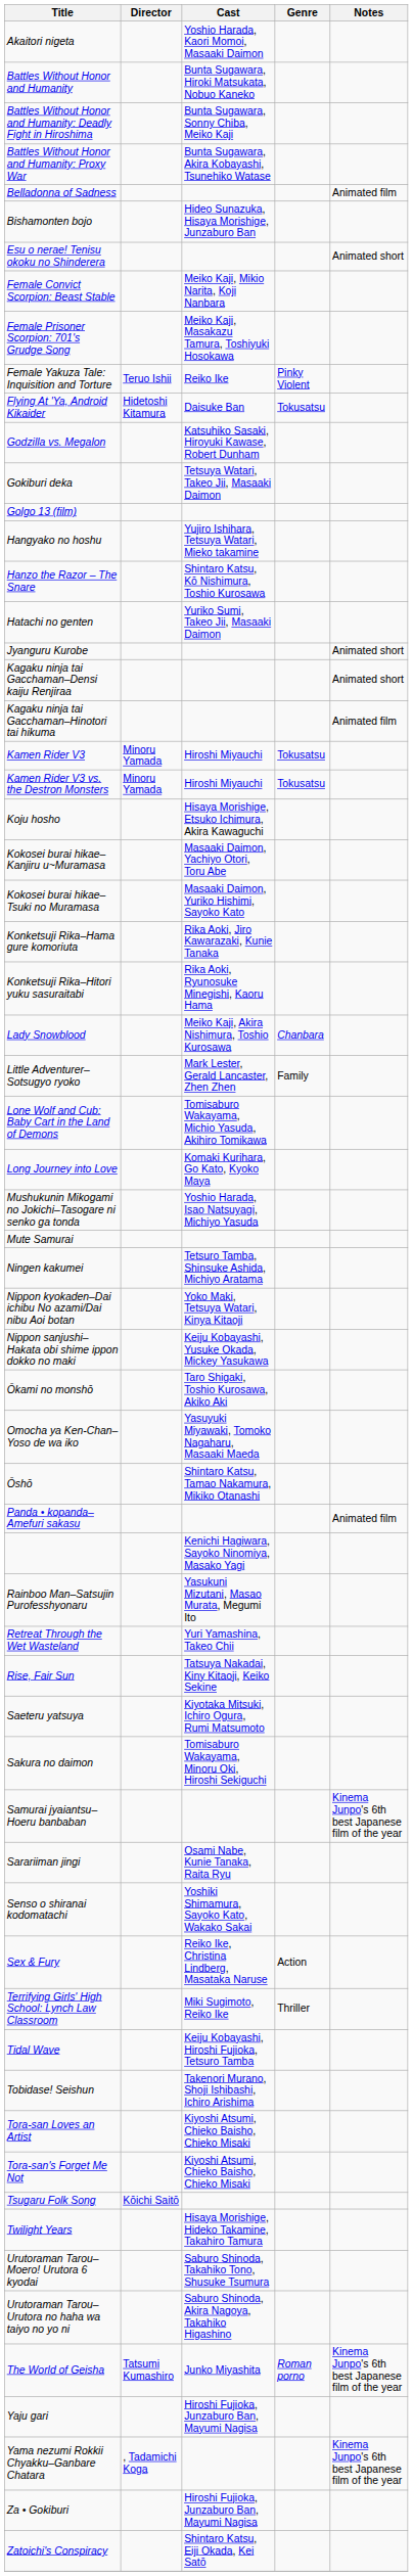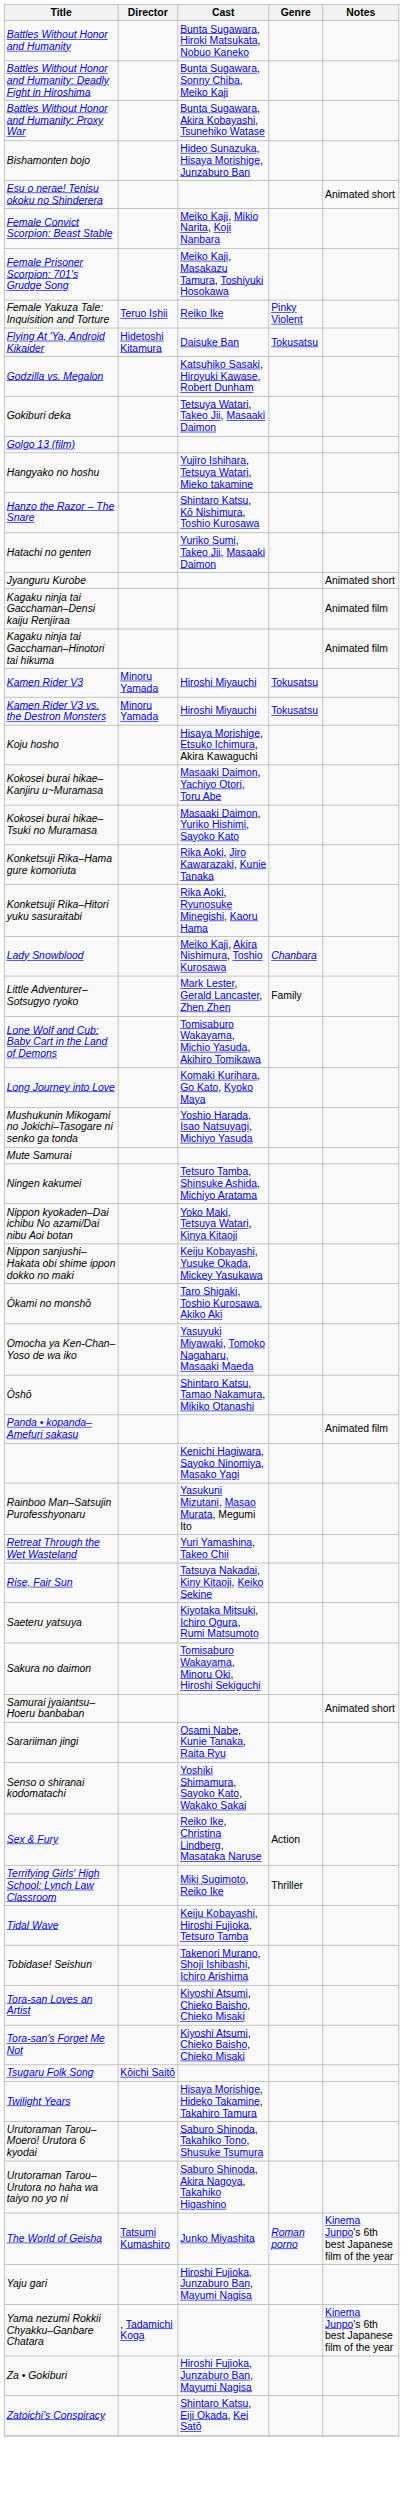- row: Akaitori nigeta | Yoshio Harada, Kaori Momoi, Masaaki Daimon
- row: Belladonna of Sadness | Animated film
Kagaku ninja tai Gacchaman–Densi kaiju Renjiraa | Notes: Animated short -> Animated film
Samurai jyaiantsu–Hoeru banbaban | Notes: Kinema Junpo's 6th best Japanese film of the year -> Animated short
